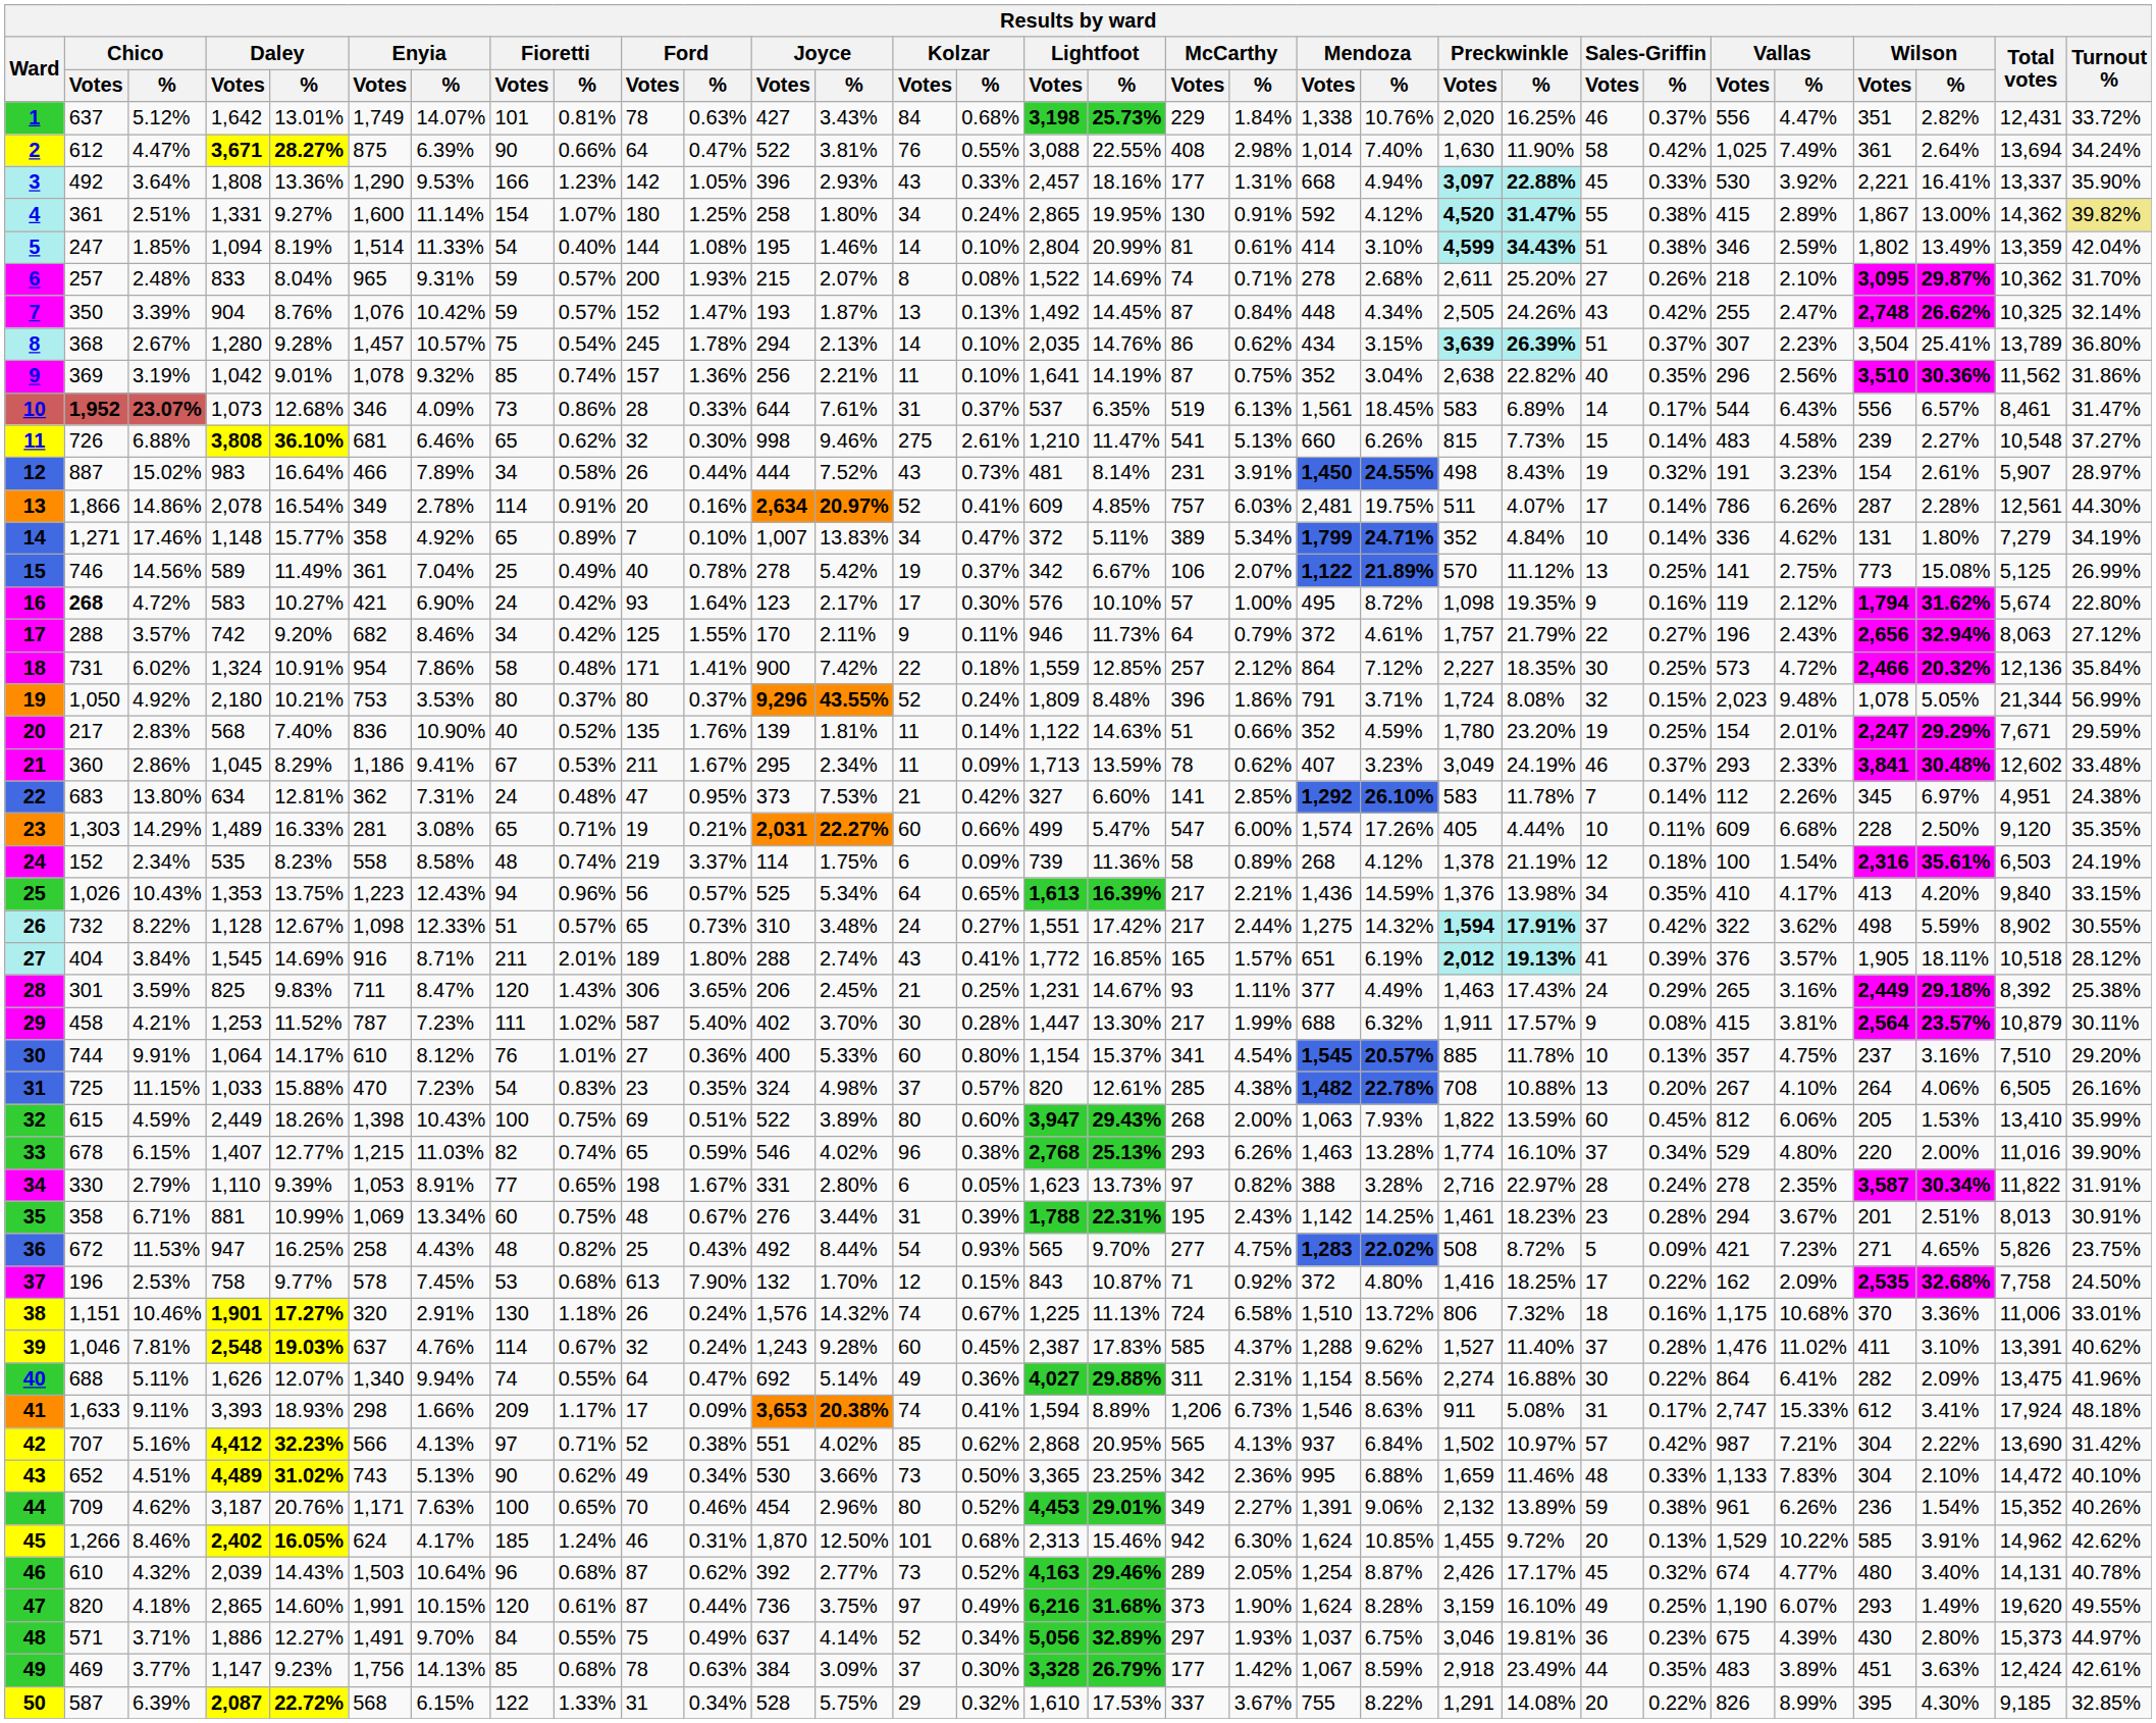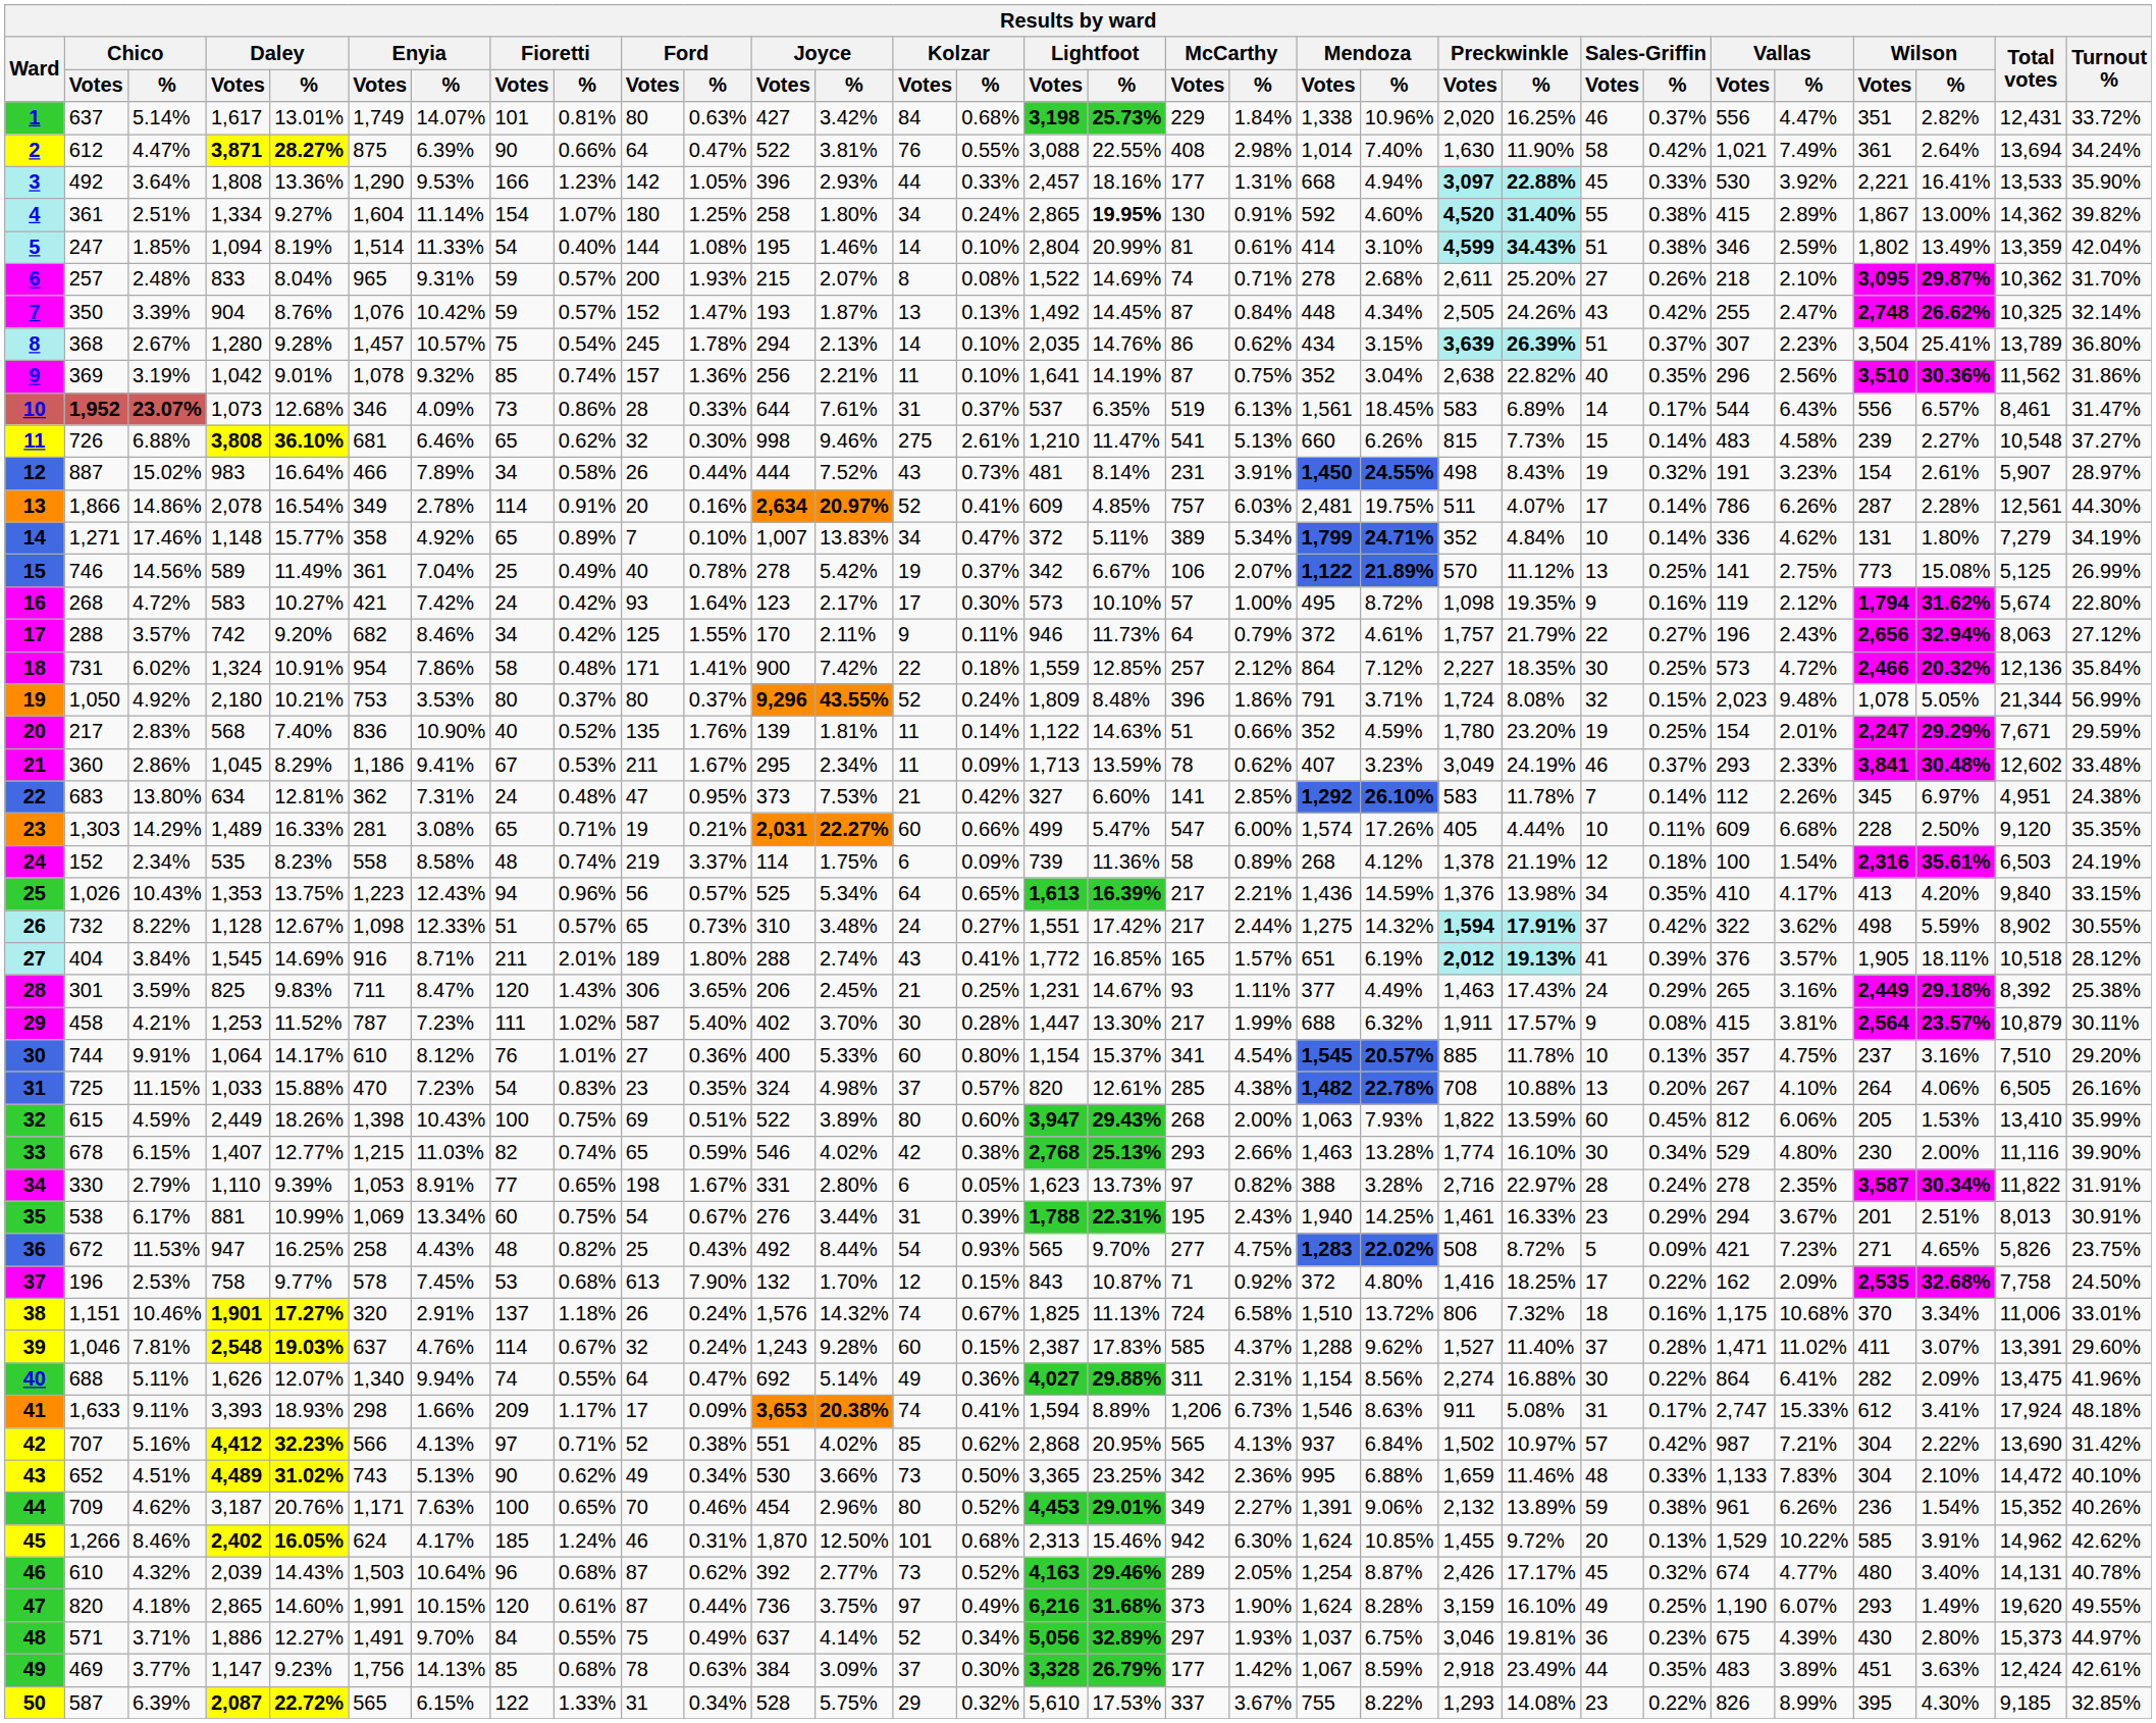1 | Chico / %: 5.12% -> 5.14%
1 | Daley / Votes: 1,642 -> 1,617
1 | Ford / Votes: 78 -> 80
1 | Joyce / %: 3.43% -> 3.42%
1 | Mendoza / %: 10.76% -> 10.96%
2 | Daley / Votes: 3,671 -> 3,871
2 | Vallas / Votes: 1,025 -> 1,021
3 | Kolzar / Votes: 43 -> 44
3 | Total votes: 13,337 -> 13,533
4 | Daley / Votes: 1,331 -> 1,334
4 | Enyia / Votes: 1,600 -> 1,604
4 | Lightfoot / %: normal -> bold
4 | Mendoza / %: 4.12% -> 4.60%
4 | Preckwinkle / %: 31.47% -> 31.40%
4 | Turnout %: khaki background -> no background
16 | Chico / Votes: bold -> normal
16 | Enyia / %: 6.90% -> 7.42%
16 | Lightfoot / Votes: 576 -> 573
33 | Kolzar / Votes: 96 -> 42
33 | McCarthy / %: 6.26% -> 2.66%
33 | Sales-Griffin / Votes: 37 -> 30
33 | Wilson / Votes: 220 -> 230
33 | Total votes: 11,016 -> 11,116
35 | Chico / Votes: 358 -> 538
35 | Chico / %: 6.71% -> 6.17%
35 | Ford / Votes: 48 -> 54
35 | Mendoza / Votes: 1,142 -> 1,940
35 | Preckwinkle / %: 18.23% -> 16.33%
35 | Sales-Griffin / %: 0.28% -> 0.29%
38 | Fioretti / Votes: 130 -> 137
38 | Lightfoot / Votes: 1,225 -> 1,825
38 | Wilson / %: 3.36% -> 3.34%
39 | Kolzar / %: 0.45% -> 0.15%
39 | Vallas / Votes: 1,476 -> 1,471
39 | Wilson / %: 3.10% -> 3.07%
39 | Turnout %: 40.62% -> 29.60%
50 | Enyia / Votes: 568 -> 565
50 | Lightfoot / Votes: 1,610 -> 5,610
50 | Preckwinkle / Votes: 1,291 -> 1,293
50 | Sales-Griffin / Votes: 20 -> 23
